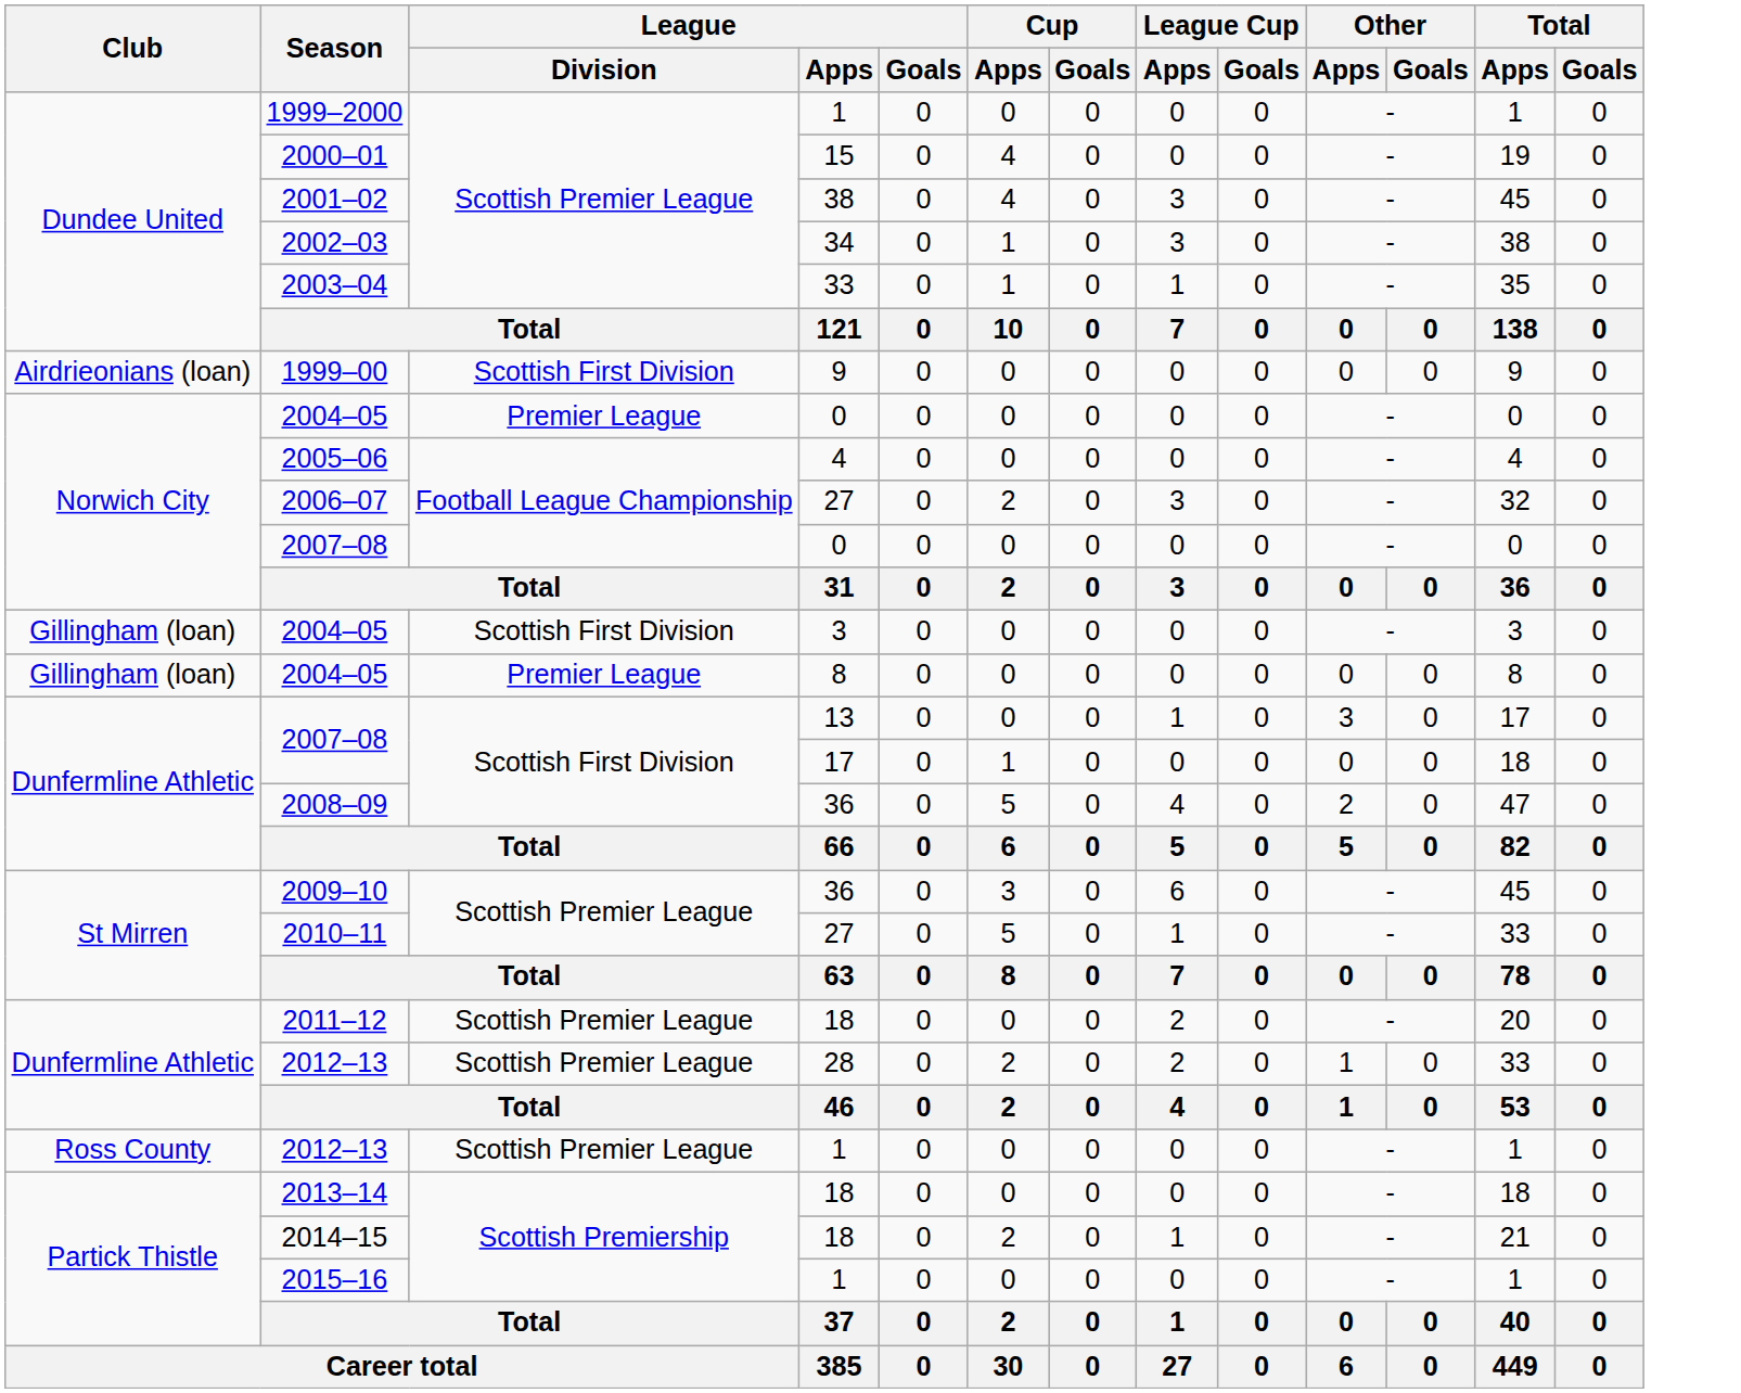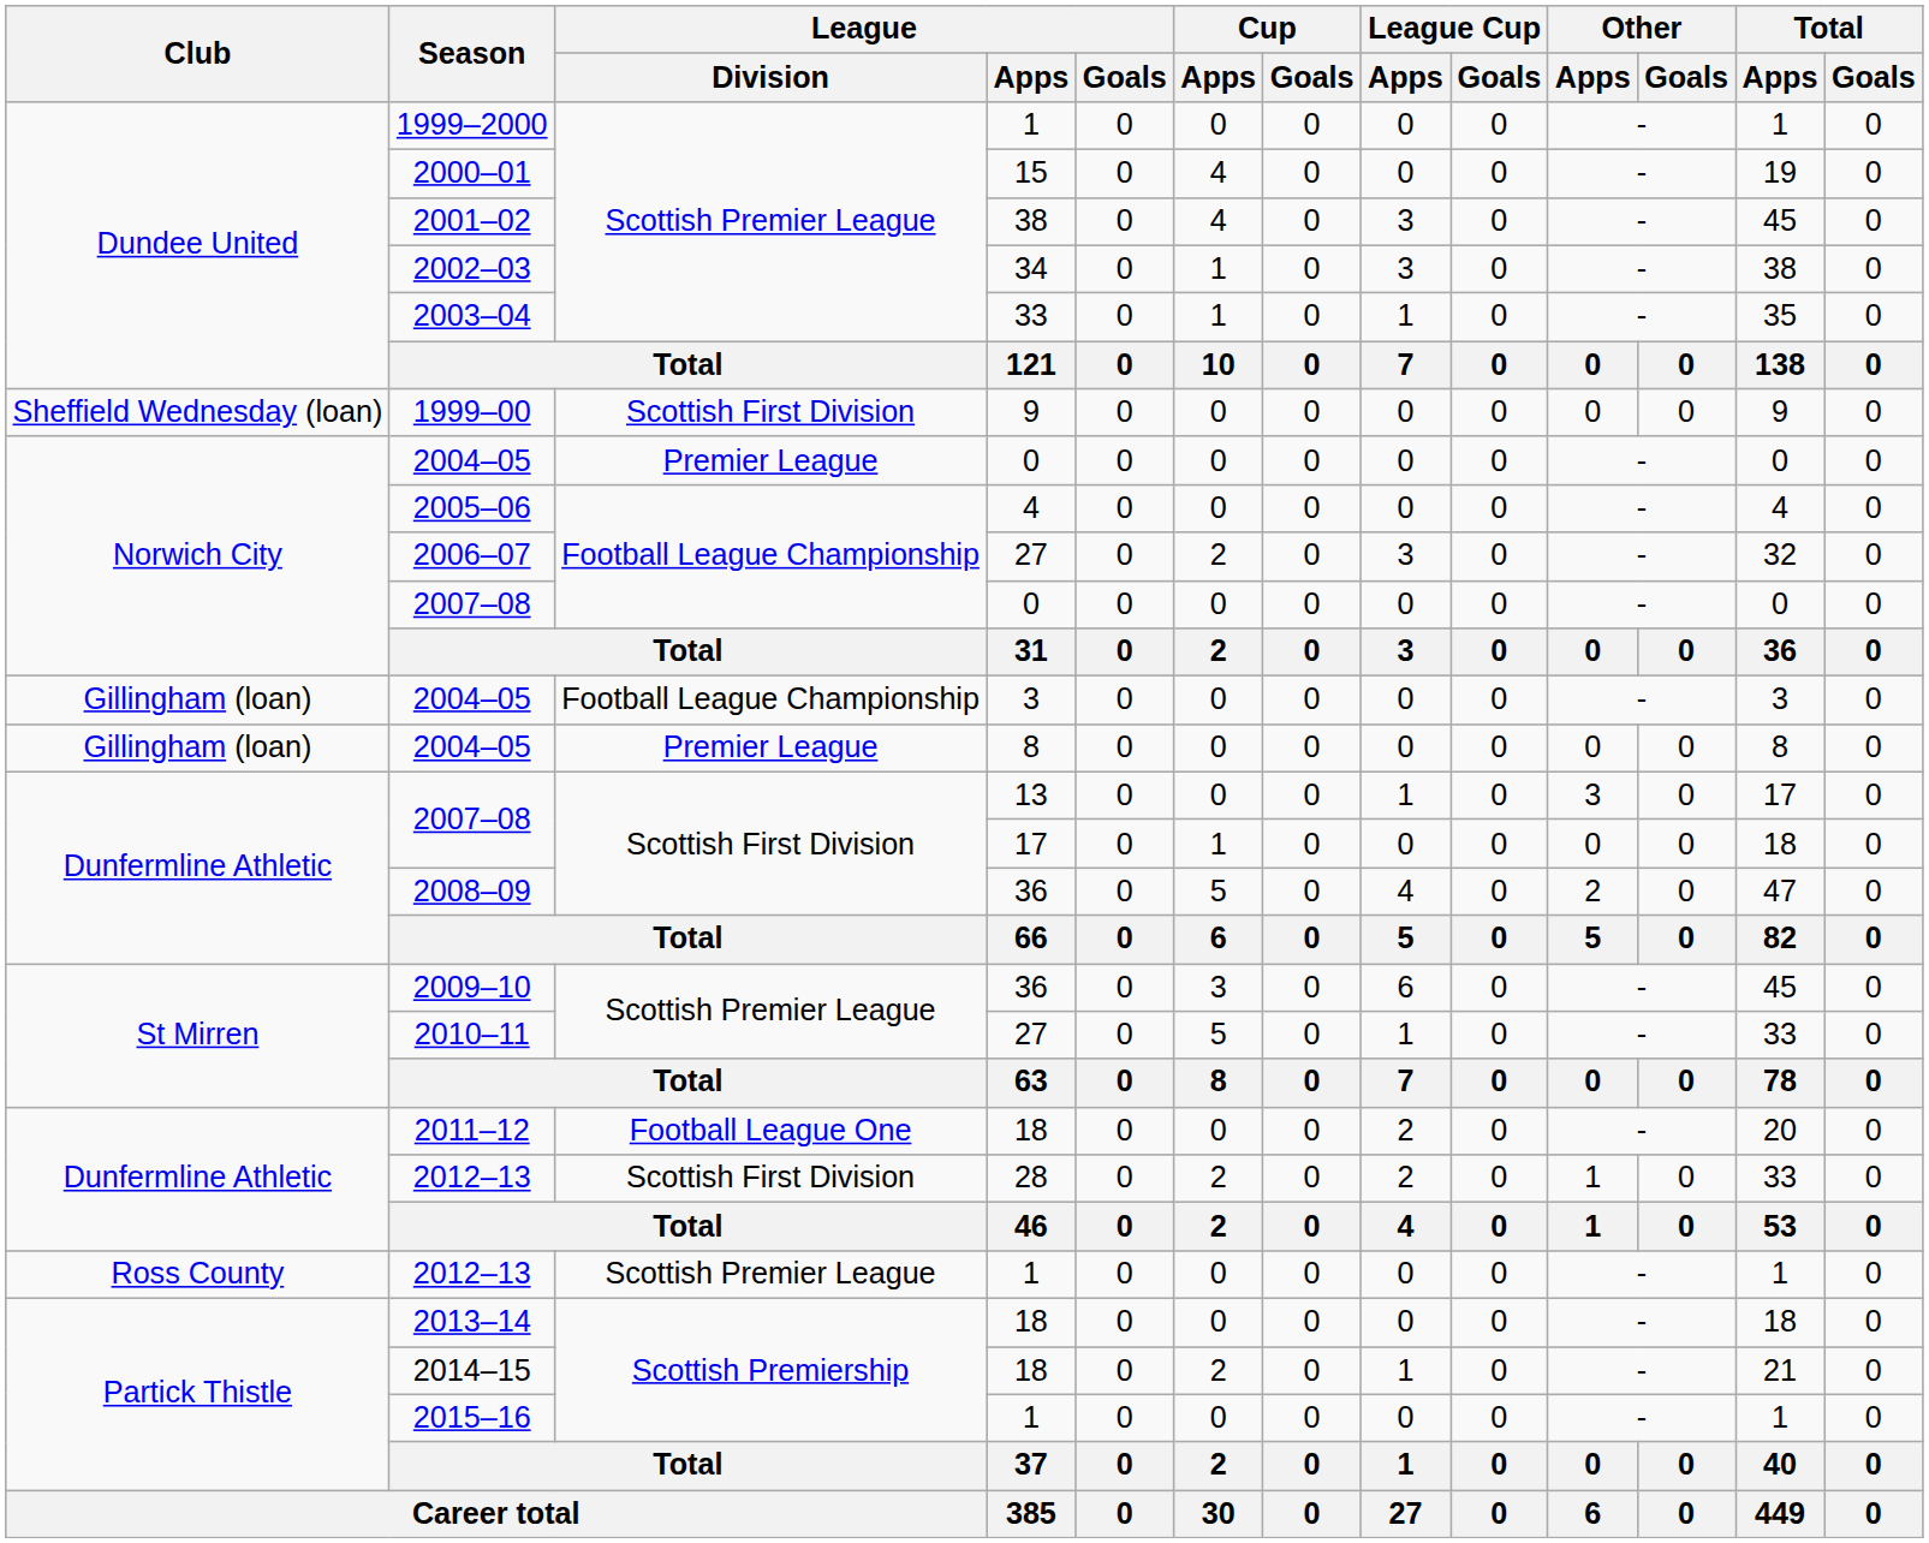1999–00 | Club: Airdrieonians (loan) -> Sheffield Wednesday (loan)
2004–05 / 3 | League / Division: Scottish First Division -> Football League Championship
2011–12 | League / Division: Scottish Premier League -> Football League One
2012–13 / 28 | League / Division: Scottish Premier League -> Scottish First Division
